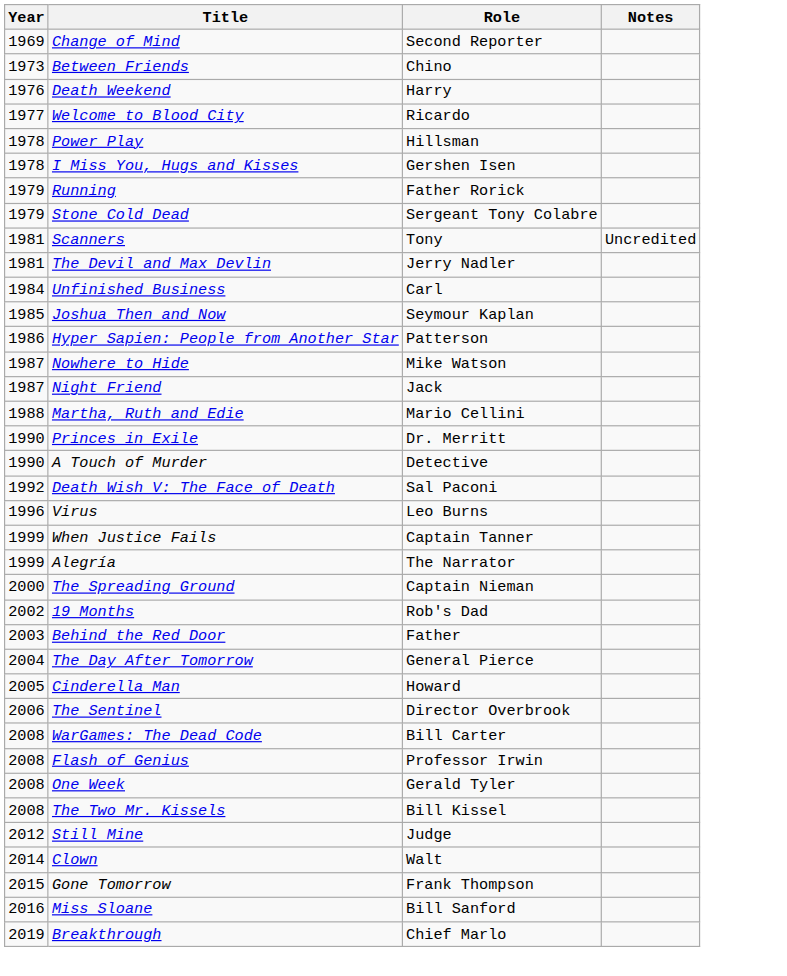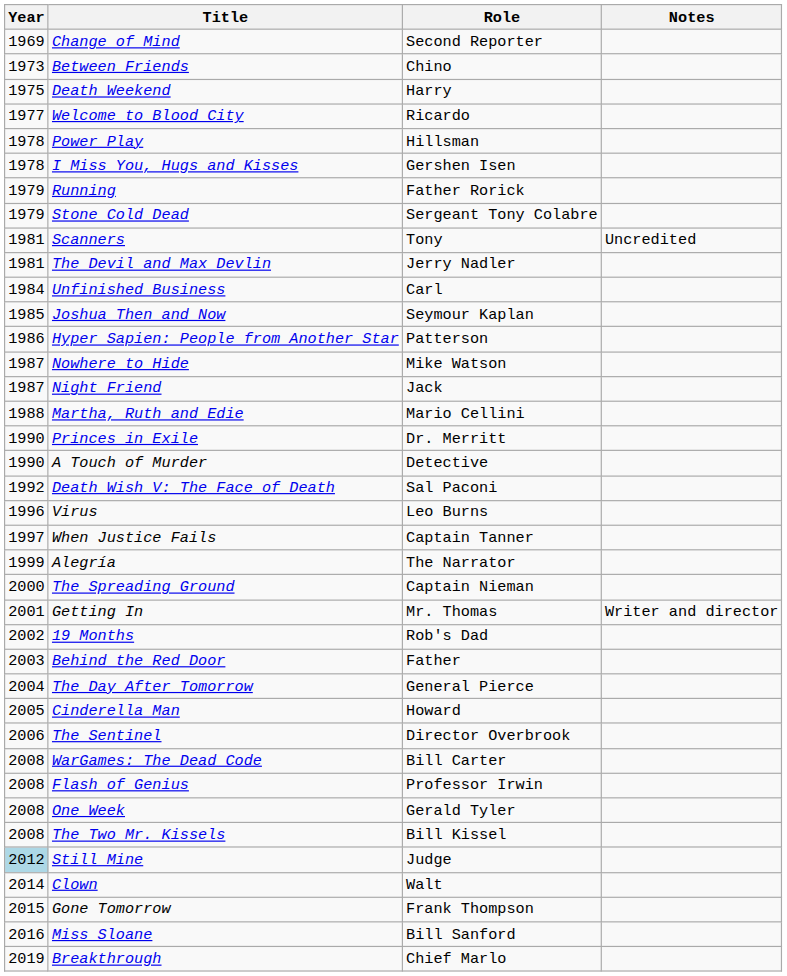Death Weekend | Year: 1976 -> 1975
When Justice Fails | Year: 1999 -> 1997
+ row: 2001 | Getting In | Mr. Thomas | Writer and director
Still Mine | Year: no background -> lightblue background
